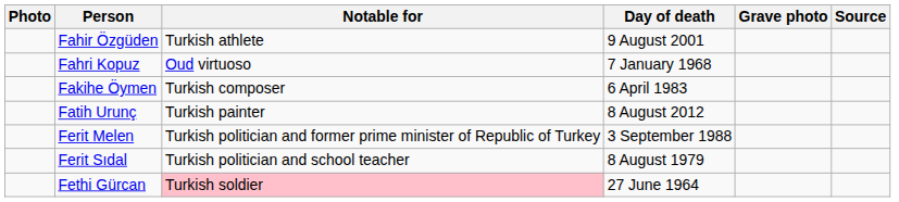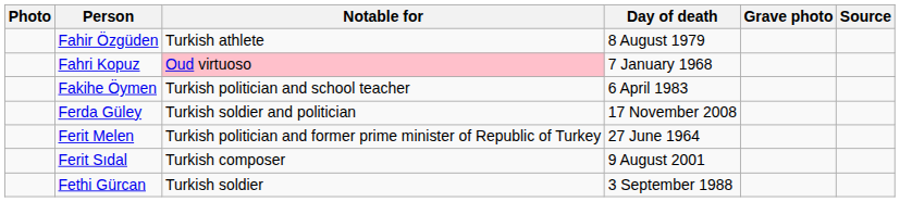Fahir Özgüden | Day of death: 9 August 2001 -> 8 August 1979
Fahri Kopuz | Notable for: no background -> pink background
Fakihe Öymen | Notable for: Turkish composer -> Turkish politician and school teacher
- row: Fatih Urunç | Turkish painter | 8 August 2012
+ row: Ferda Güley | Turkish soldier and politician | 17 November 2008
Ferit Melen | Day of death: 3 September 1988 -> 27 June 1964
Ferit Sıdal | Notable for: Turkish politician and school teacher -> Turkish composer
Ferit Sıdal | Day of death: 8 August 1979 -> 9 August 2001
Fethi Gürcan | Notable for: pink background -> no background
Fethi Gürcan | Day of death: 27 June 1964 -> 3 September 1988
